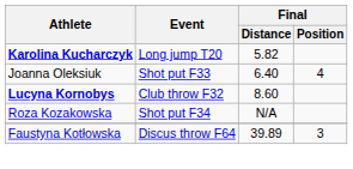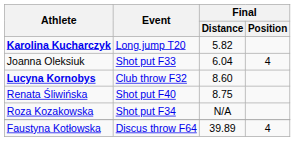Joanna Oleksiuk | Final / Distance: 6.40 -> 6.04
+ row: Renata Śliwińska | Shot put F40 | 8.75
Faustyna Kotłowska | Final / Position: 3 -> 4
